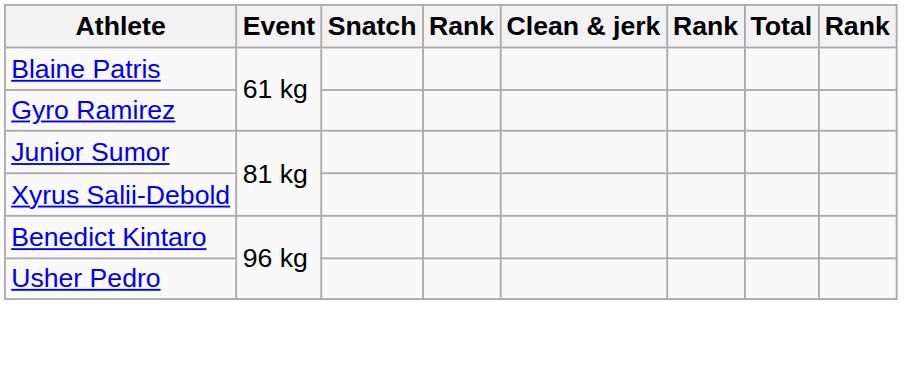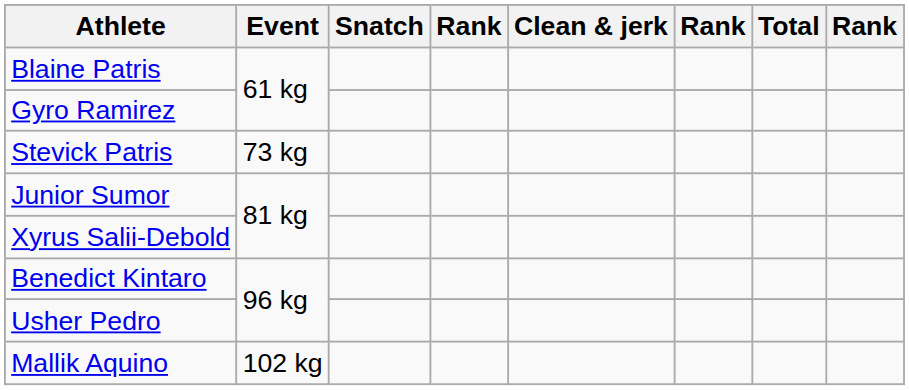+ row: Stevick Patris | 73 kg
+ row: Mallik Aquino | 102 kg
